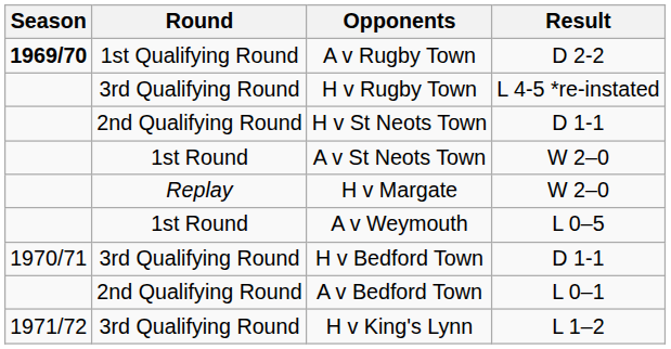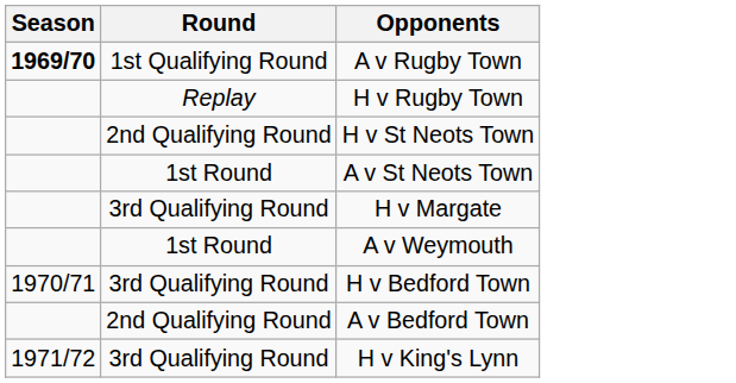- column: Result | D 2-2 | L 4-5 *re-instated | D 1-1 | W 2–0 | W 2–0 | L 0–5 | D 1-1 | L 0–1 | L 1–2
H v Rugby Town | Round: 3rd Qualifying Round -> Replay
H v Margate | Round: Replay -> 3rd Qualifying Round
